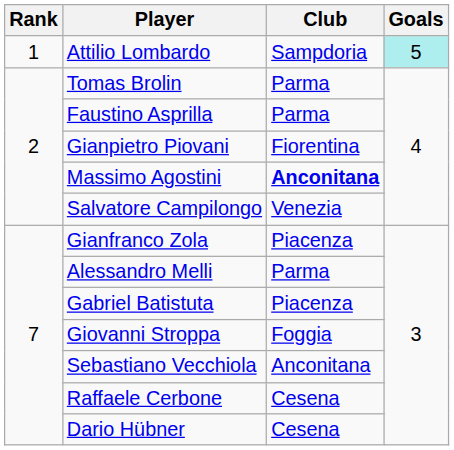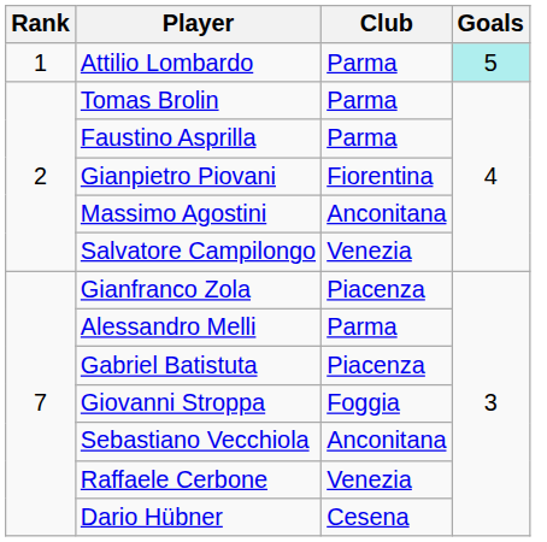Attilio Lombardo | Club: Sampdoria -> Parma
Massimo Agostini | Club: bold -> normal
Raffaele Cerbone | Club: Cesena -> Venezia
